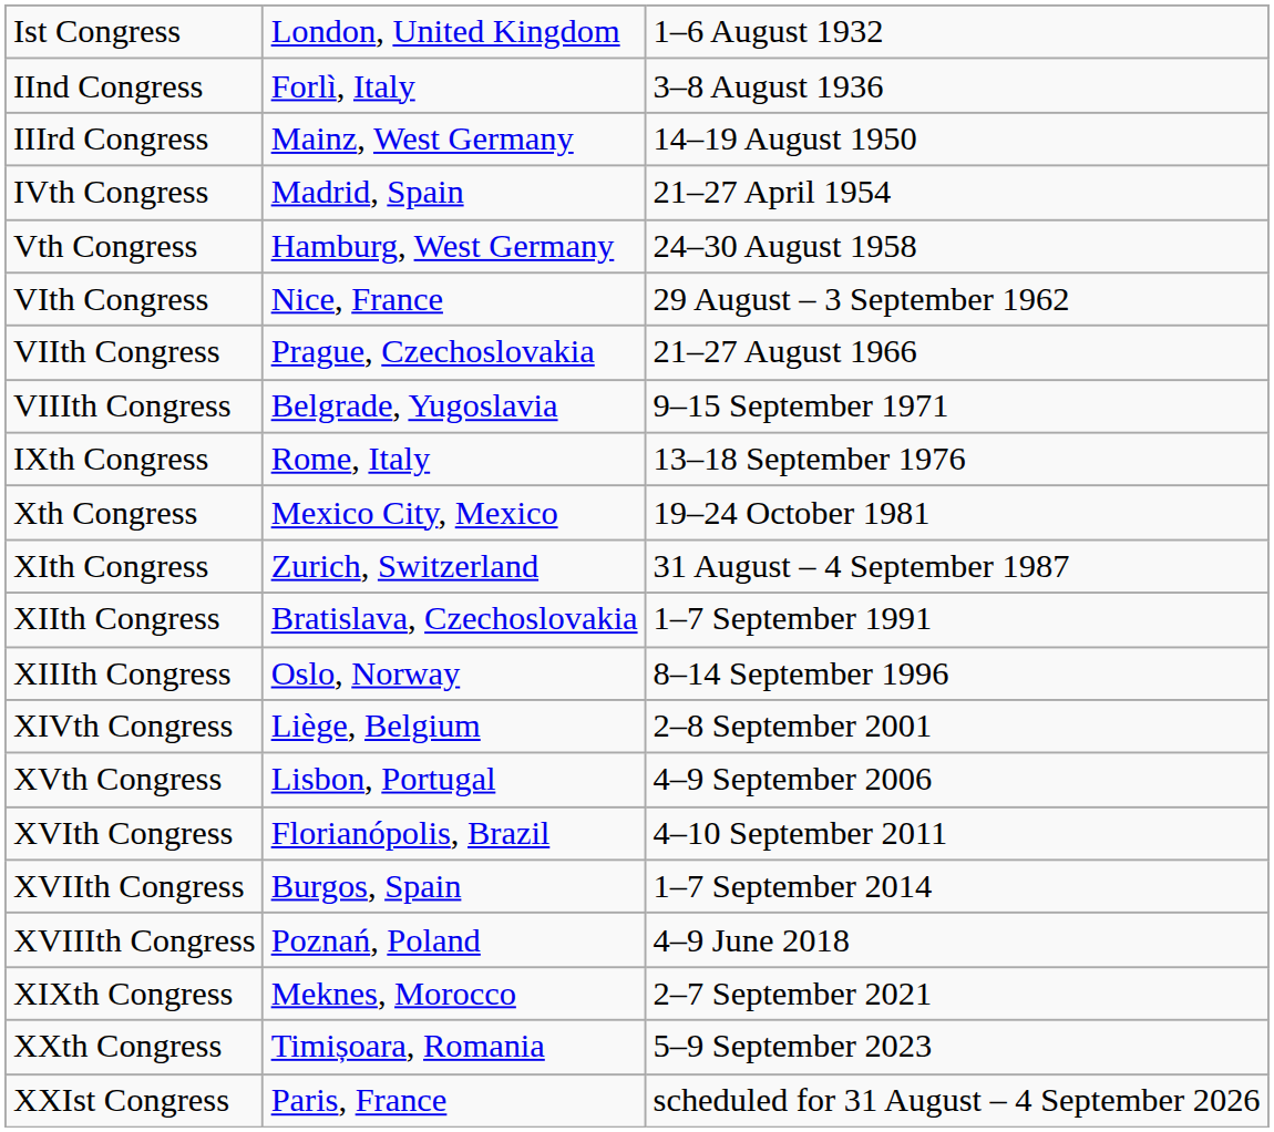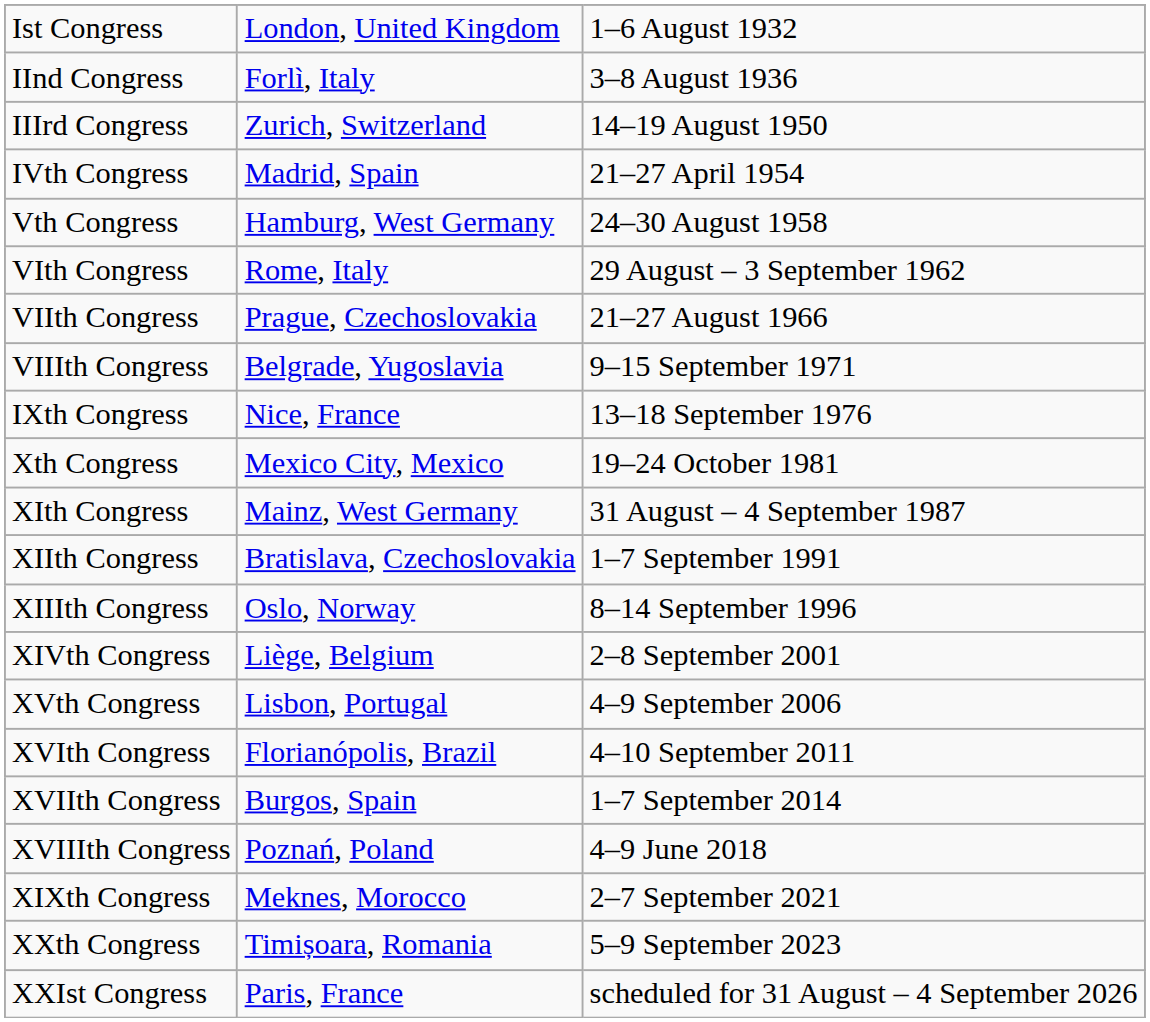IIIrd Congress | column 2: Mainz, West Germany -> Zurich, Switzerland
VIth Congress | column 2: Nice, France -> Rome, Italy
IXth Congress | column 2: Rome, Italy -> Nice, France
XIth Congress | column 2: Zurich, Switzerland -> Mainz, West Germany
